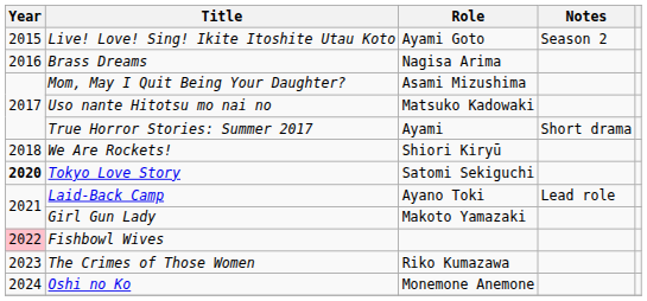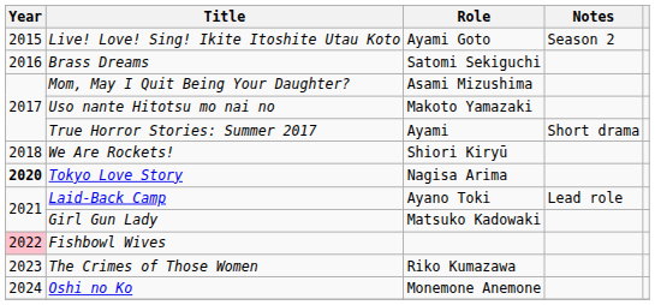Brass Dreams | Role: Nagisa Arima -> Satomi Sekiguchi
Uso nante Hitotsu mo nai no | Role: Matsuko Kadowaki -> Makoto Yamazaki
Tokyo Love Story | Role: Satomi Sekiguchi -> Nagisa Arima
Girl Gun Lady | Role: Makoto Yamazaki -> Matsuko Kadowaki
